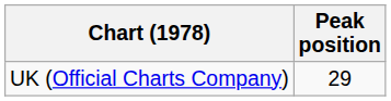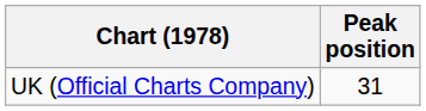UK (Official Charts Company) | Peak position: 29 -> 31
